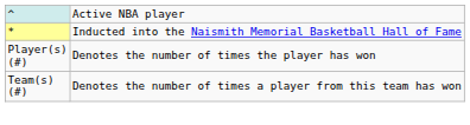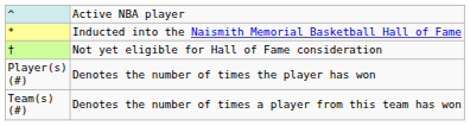+ row: † | Not yet eligible for Hall of Fame consideration
